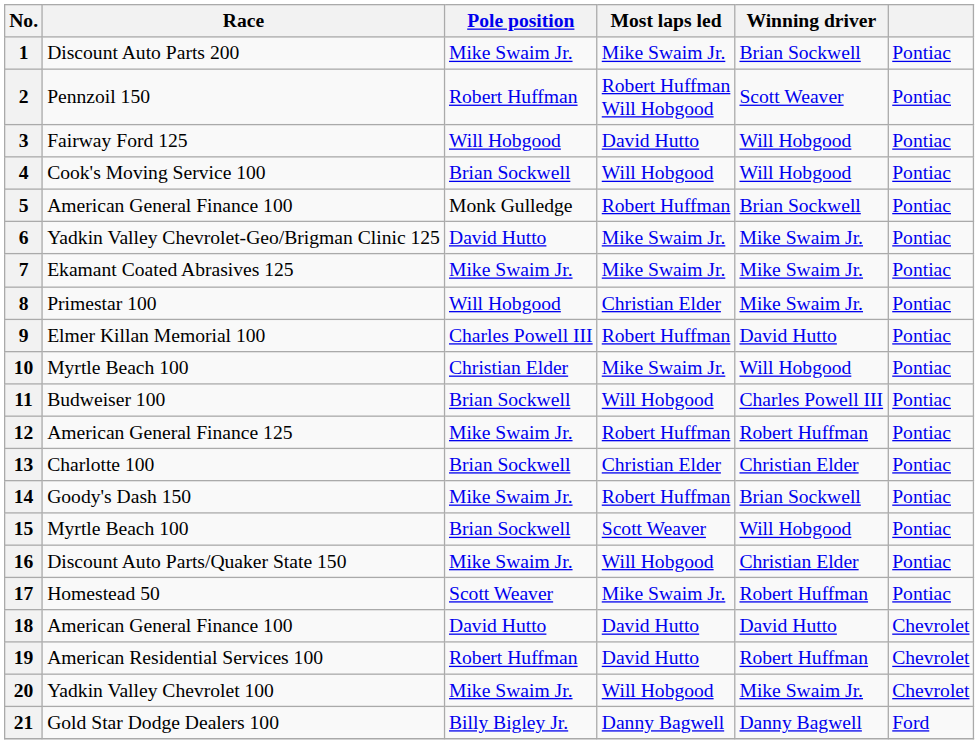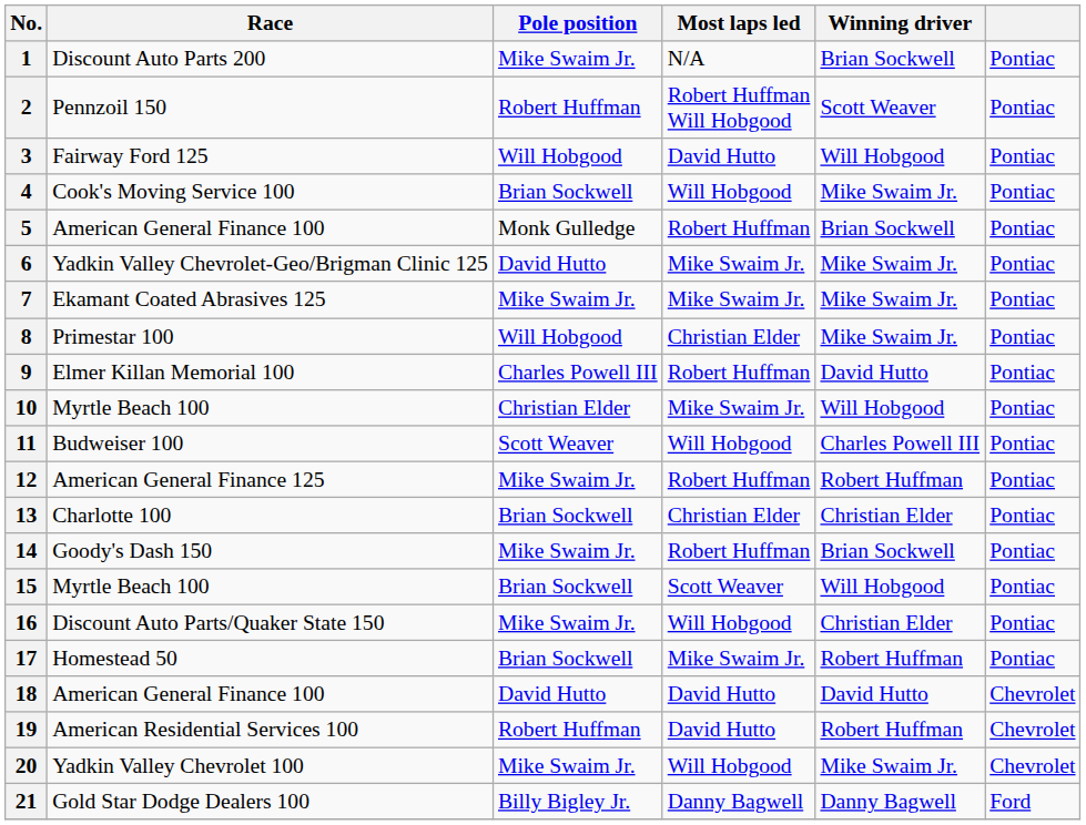1 | Most laps led: Mike Swaim Jr. -> N/A
4 | Winning driver: Will Hobgood -> Mike Swaim Jr.
11 | Pole position: Brian Sockwell -> Scott Weaver
17 | Pole position: Scott Weaver -> Brian Sockwell
